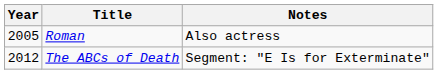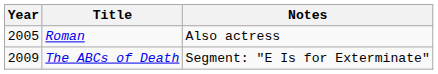The ABCs of Death | Year: 2012 -> 2009
